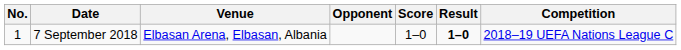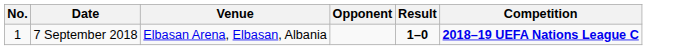- column: Score | 1–0
7 September 2018 | Competition: normal -> bold
